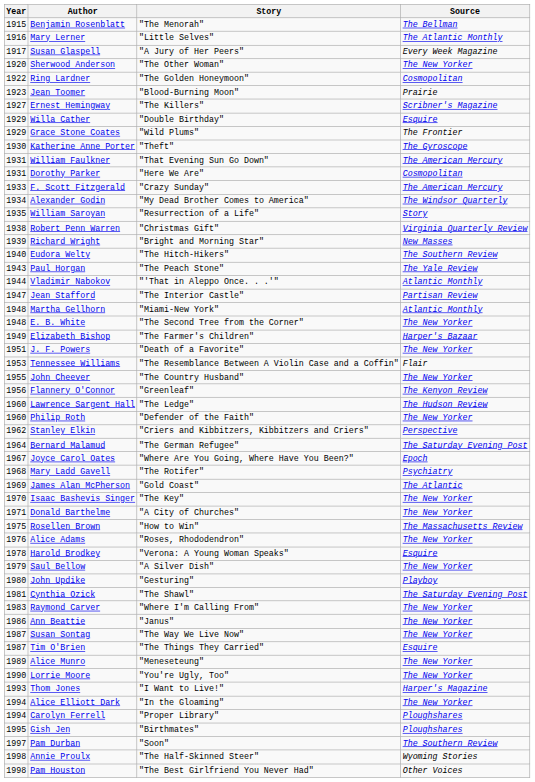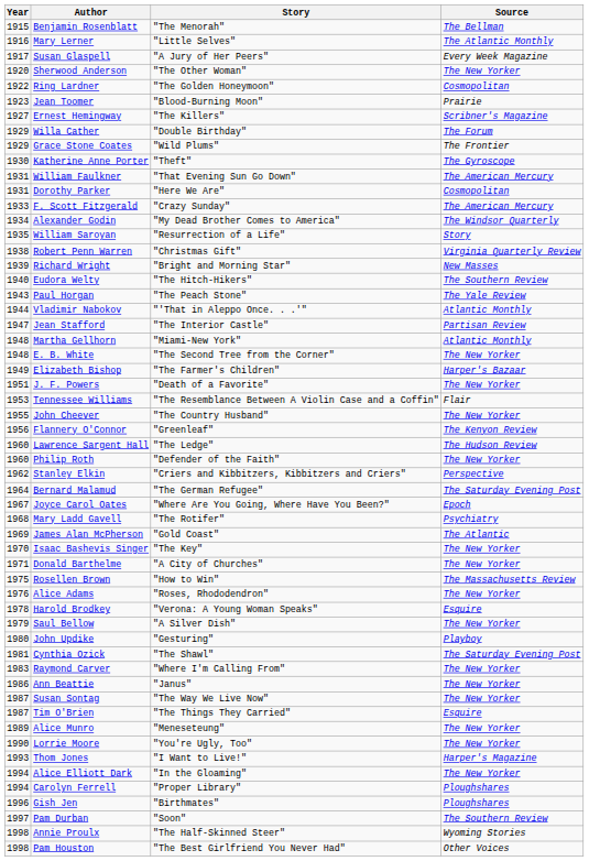Willa Cather | Source: Esquire -> The Forum
Gish Jen | Year: 1995 -> 1996
